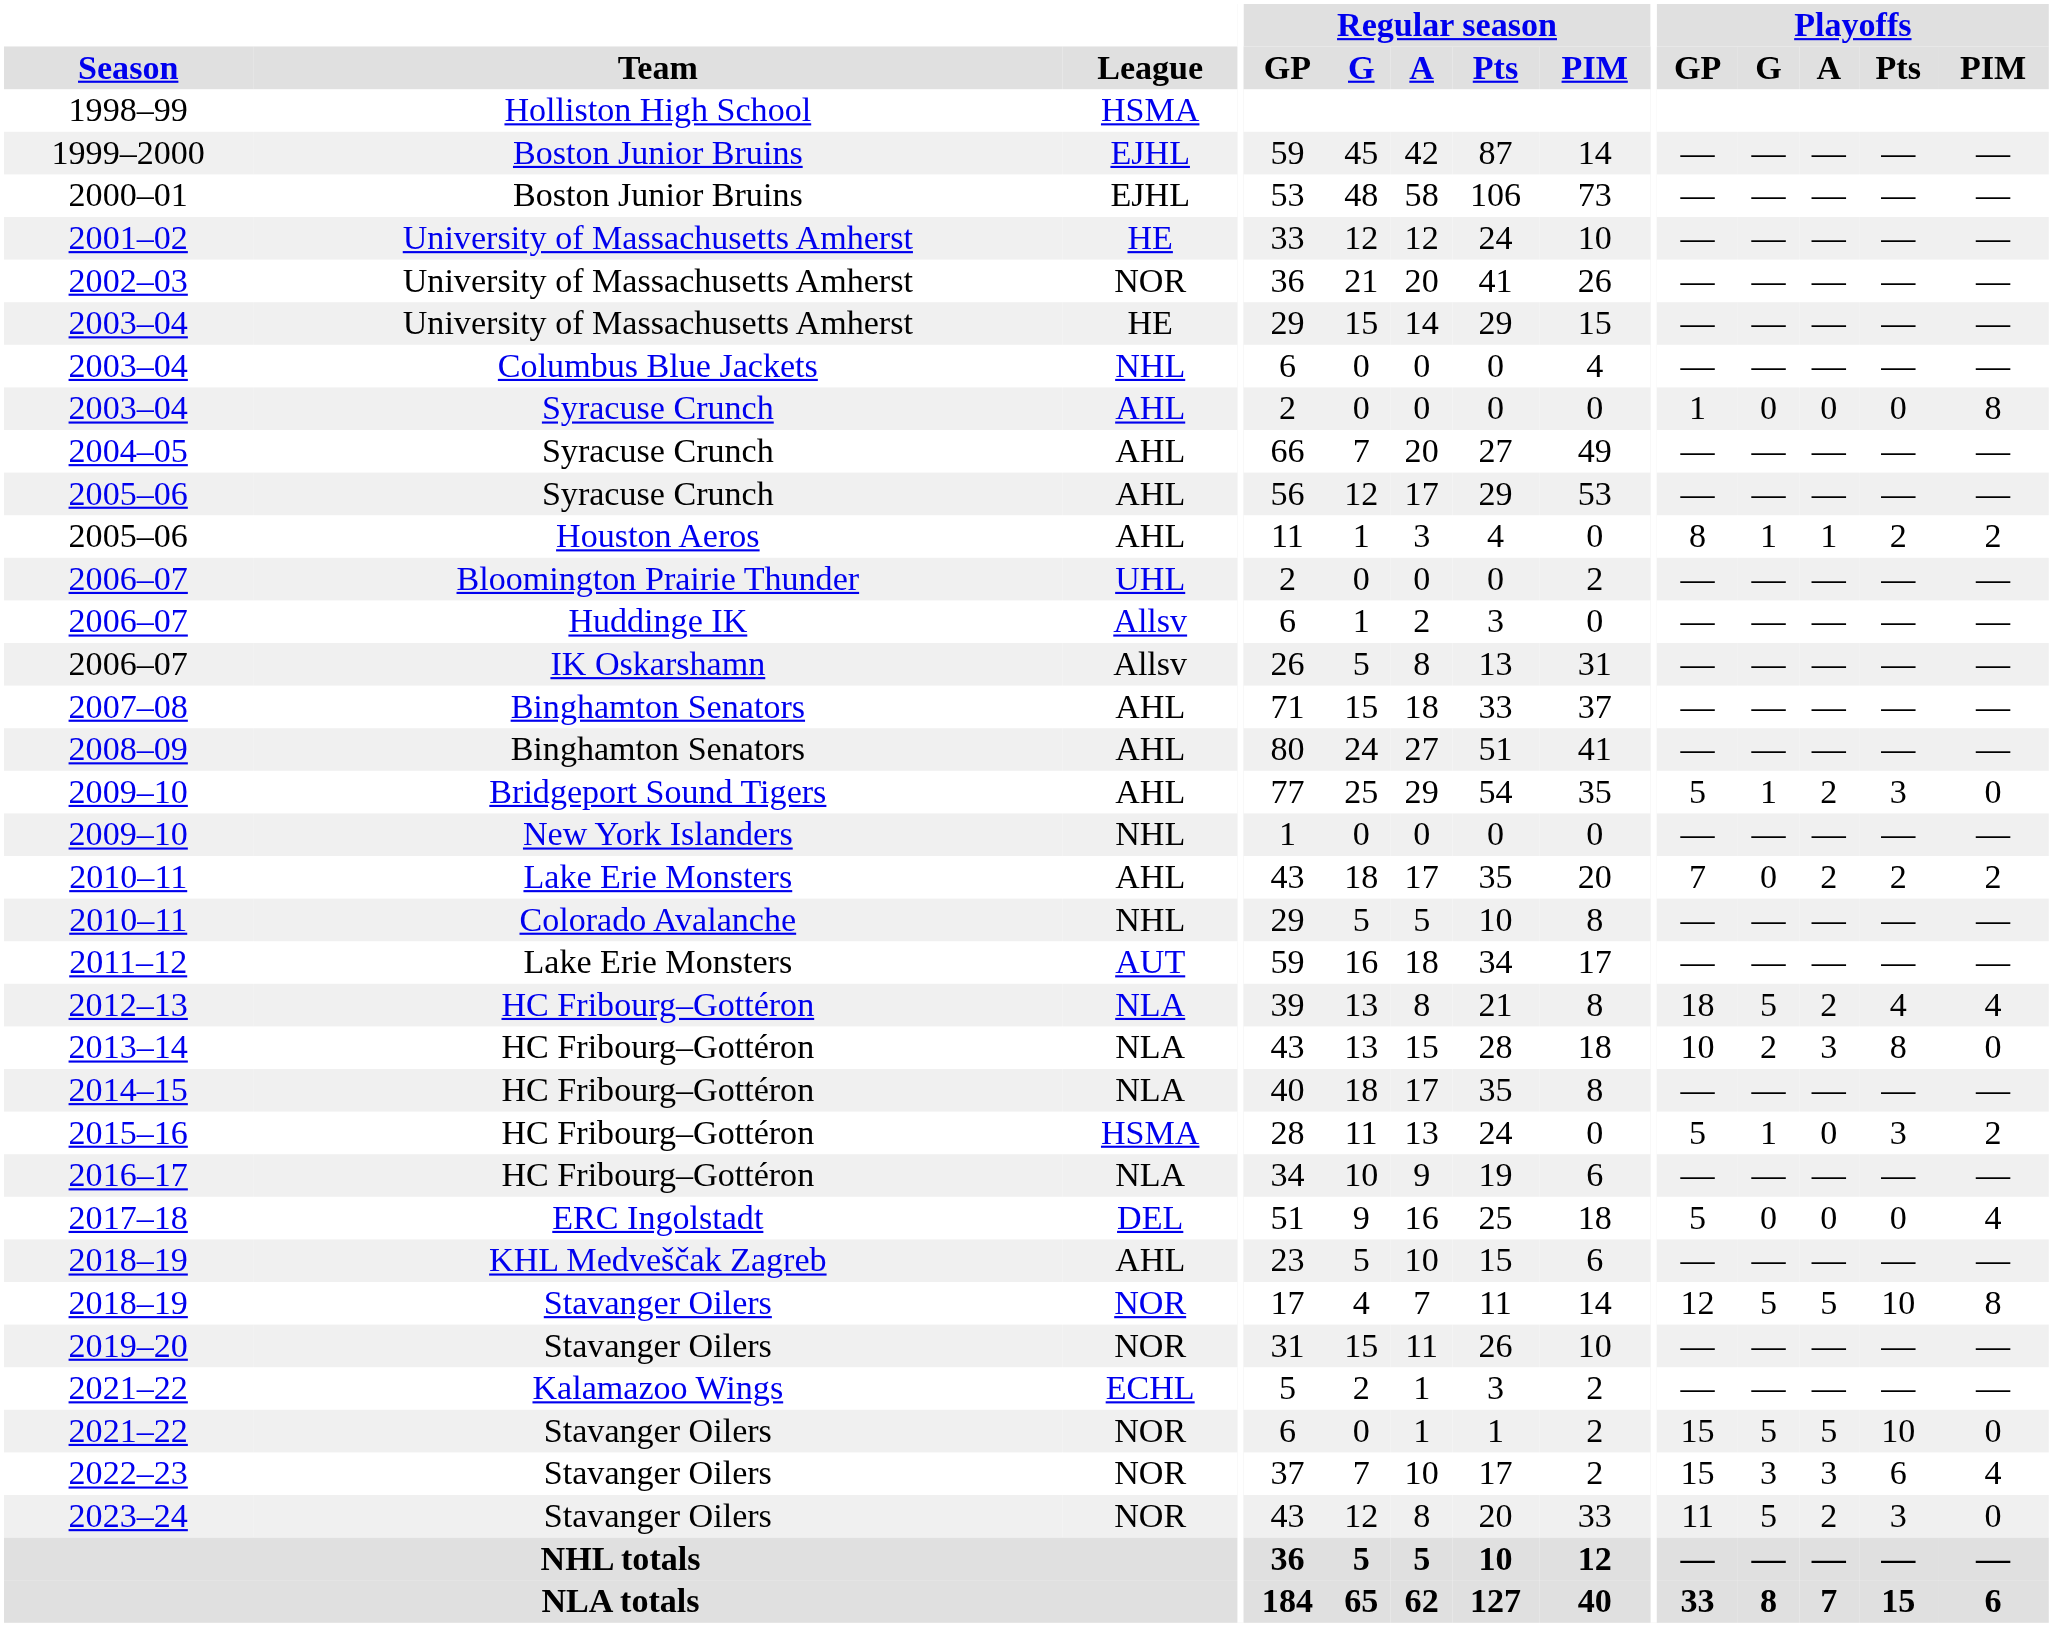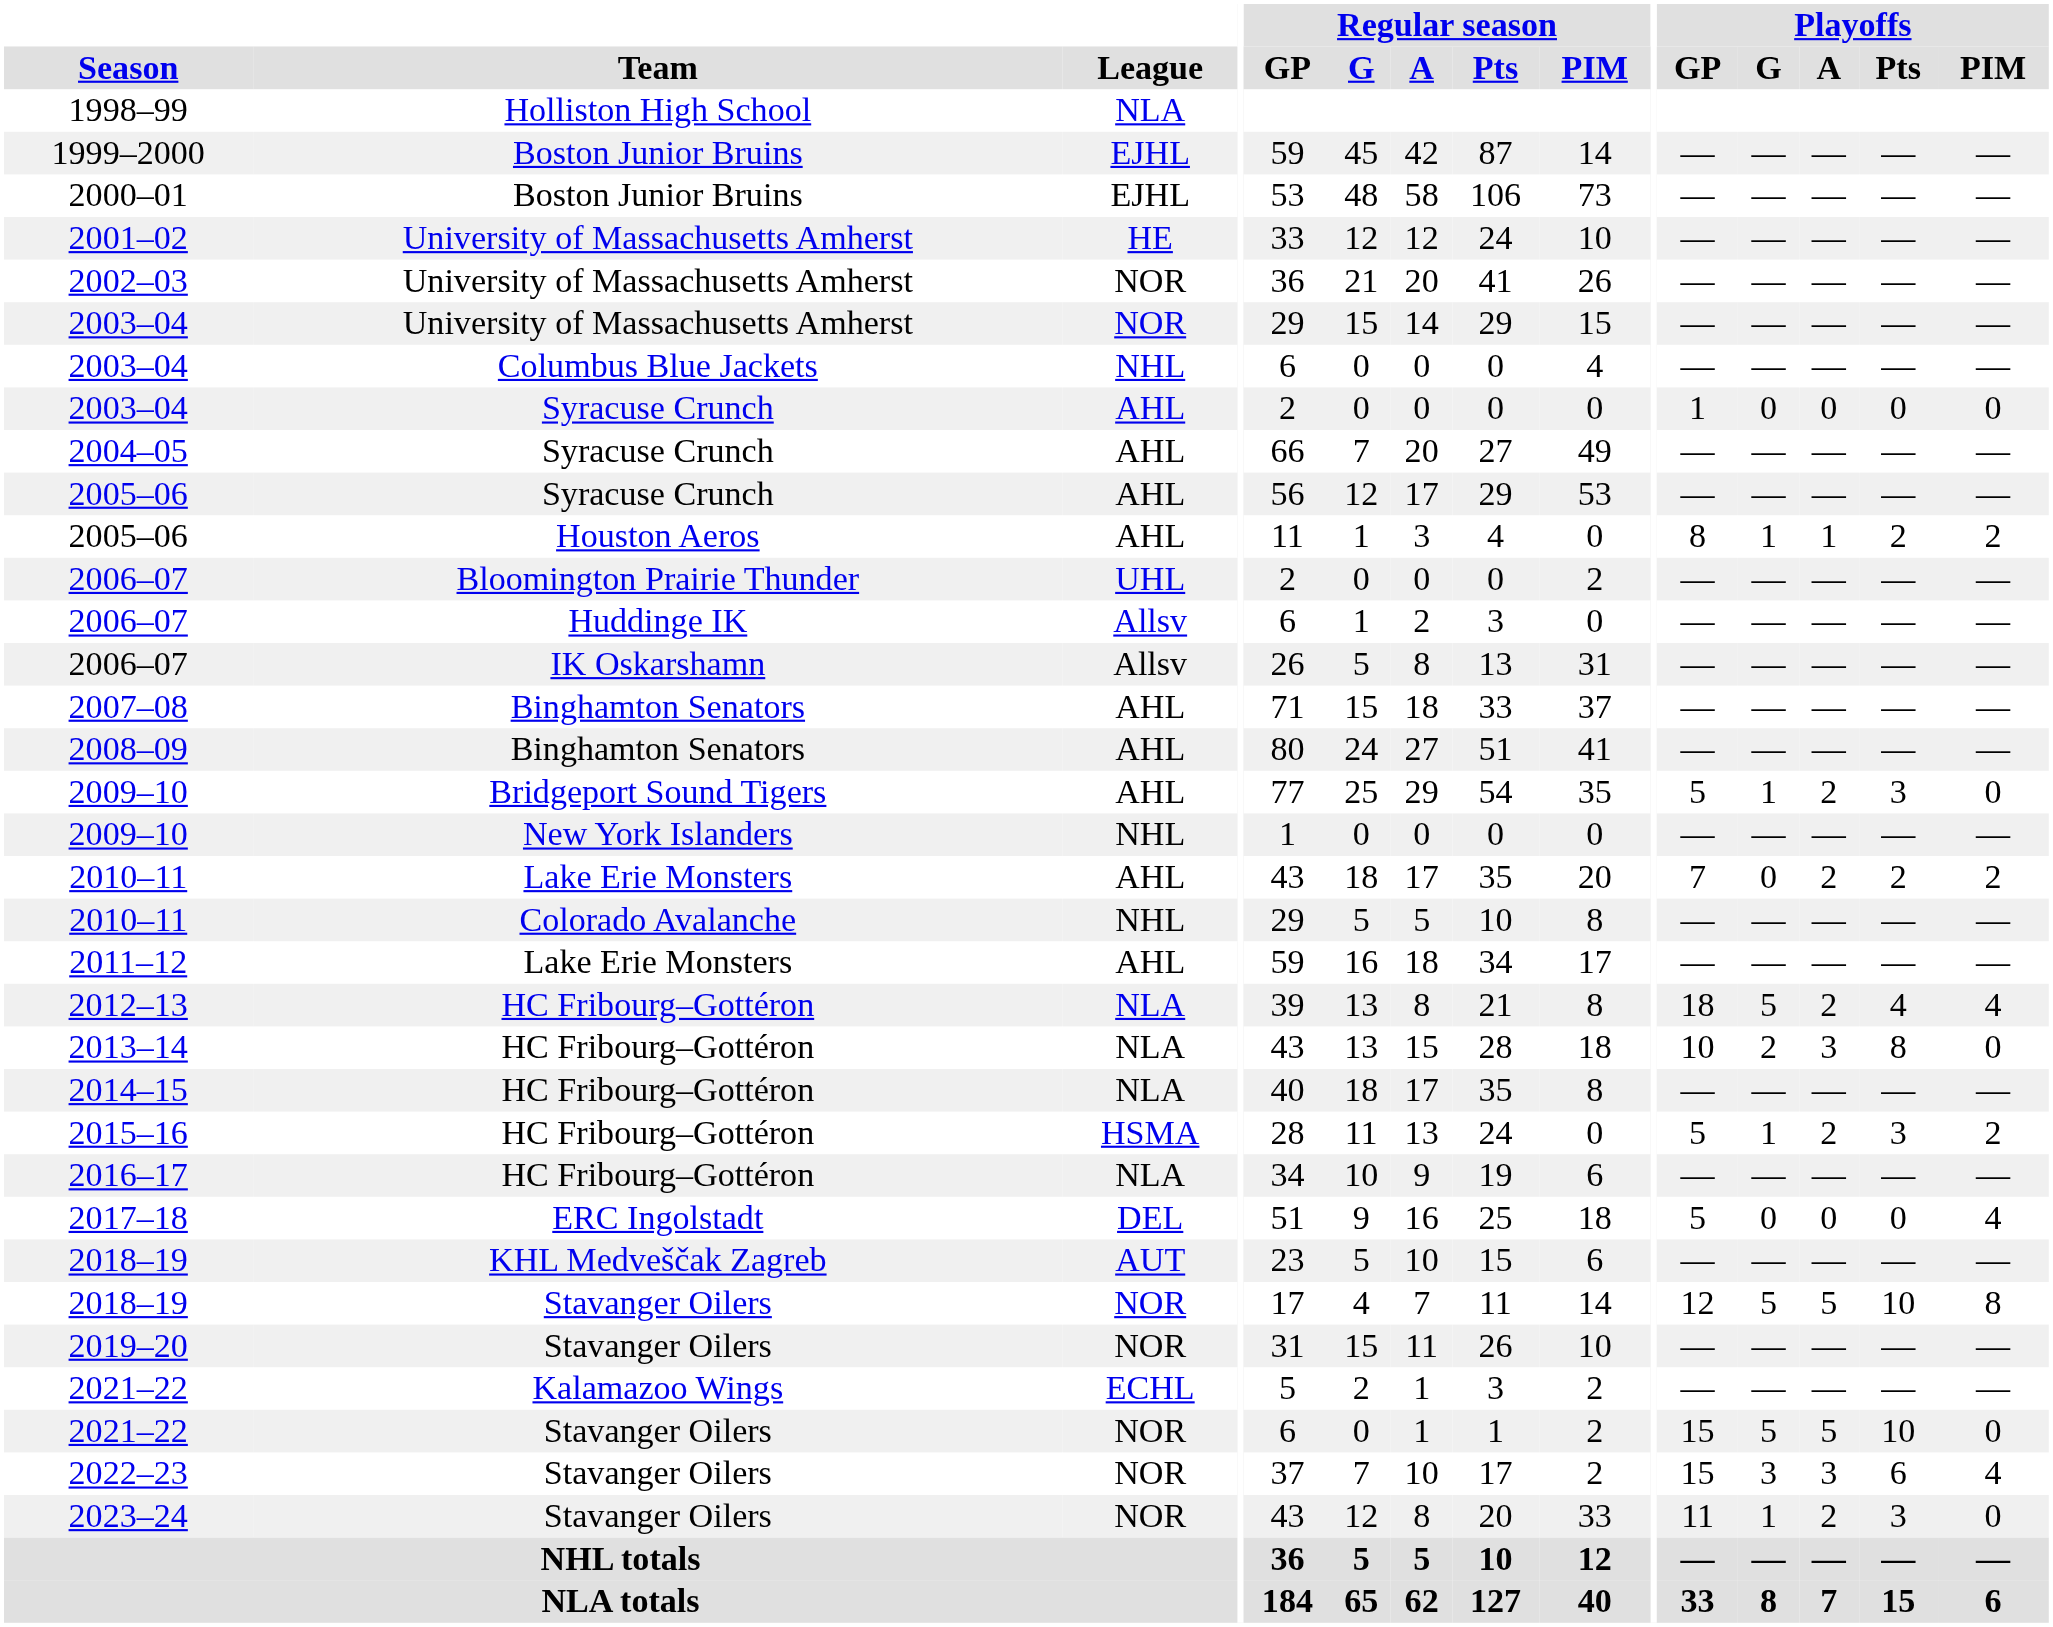1998–99 | League: HSMA -> NLA
2003–04 / University of Massachusetts Amherst | League: HE -> NOR
2003–04 / Syracuse Crunch | Playoffs / PIM: 8 -> 0
2011–12 | League: AUT -> AHL
2015–16 | Playoffs / A: 0 -> 2
2018–19 / KHL Medveščak Zagreb | League: AHL -> AUT
2023–24 | Playoffs / G: 5 -> 1
